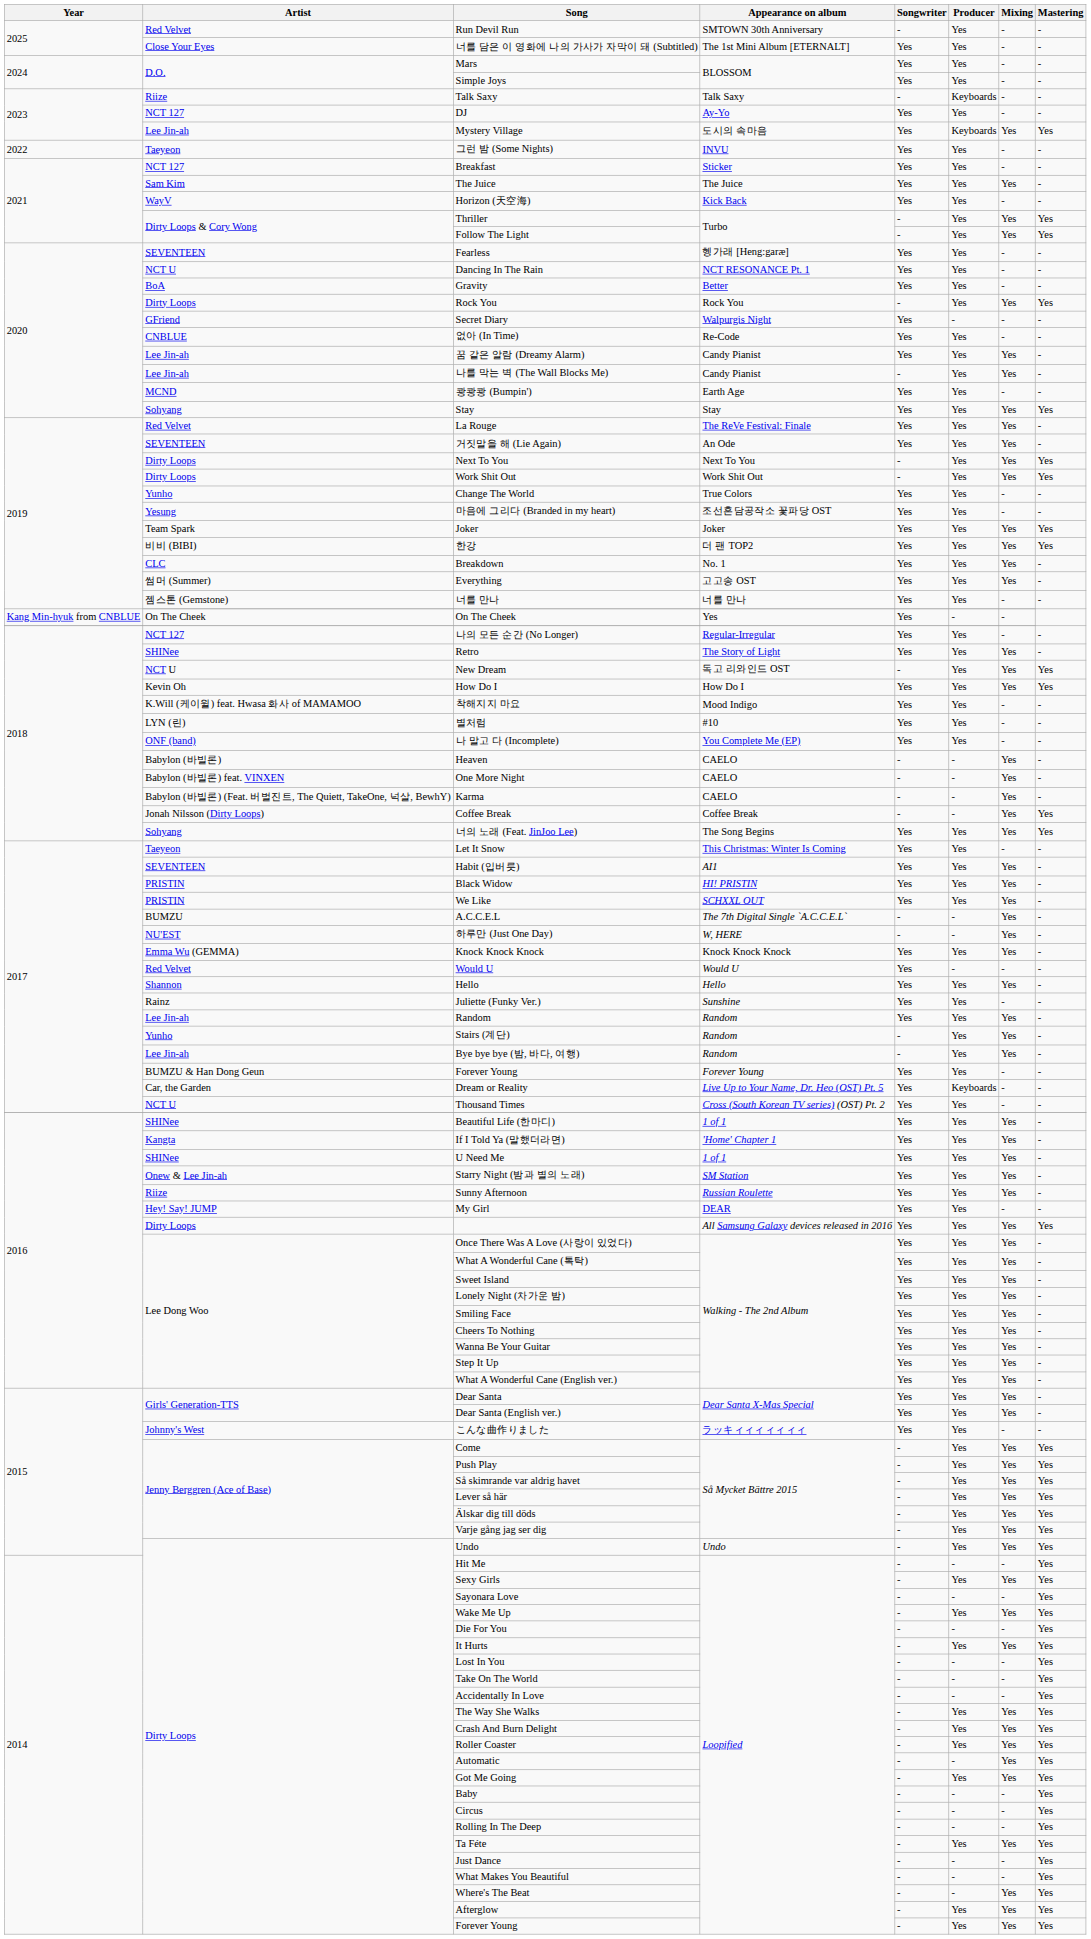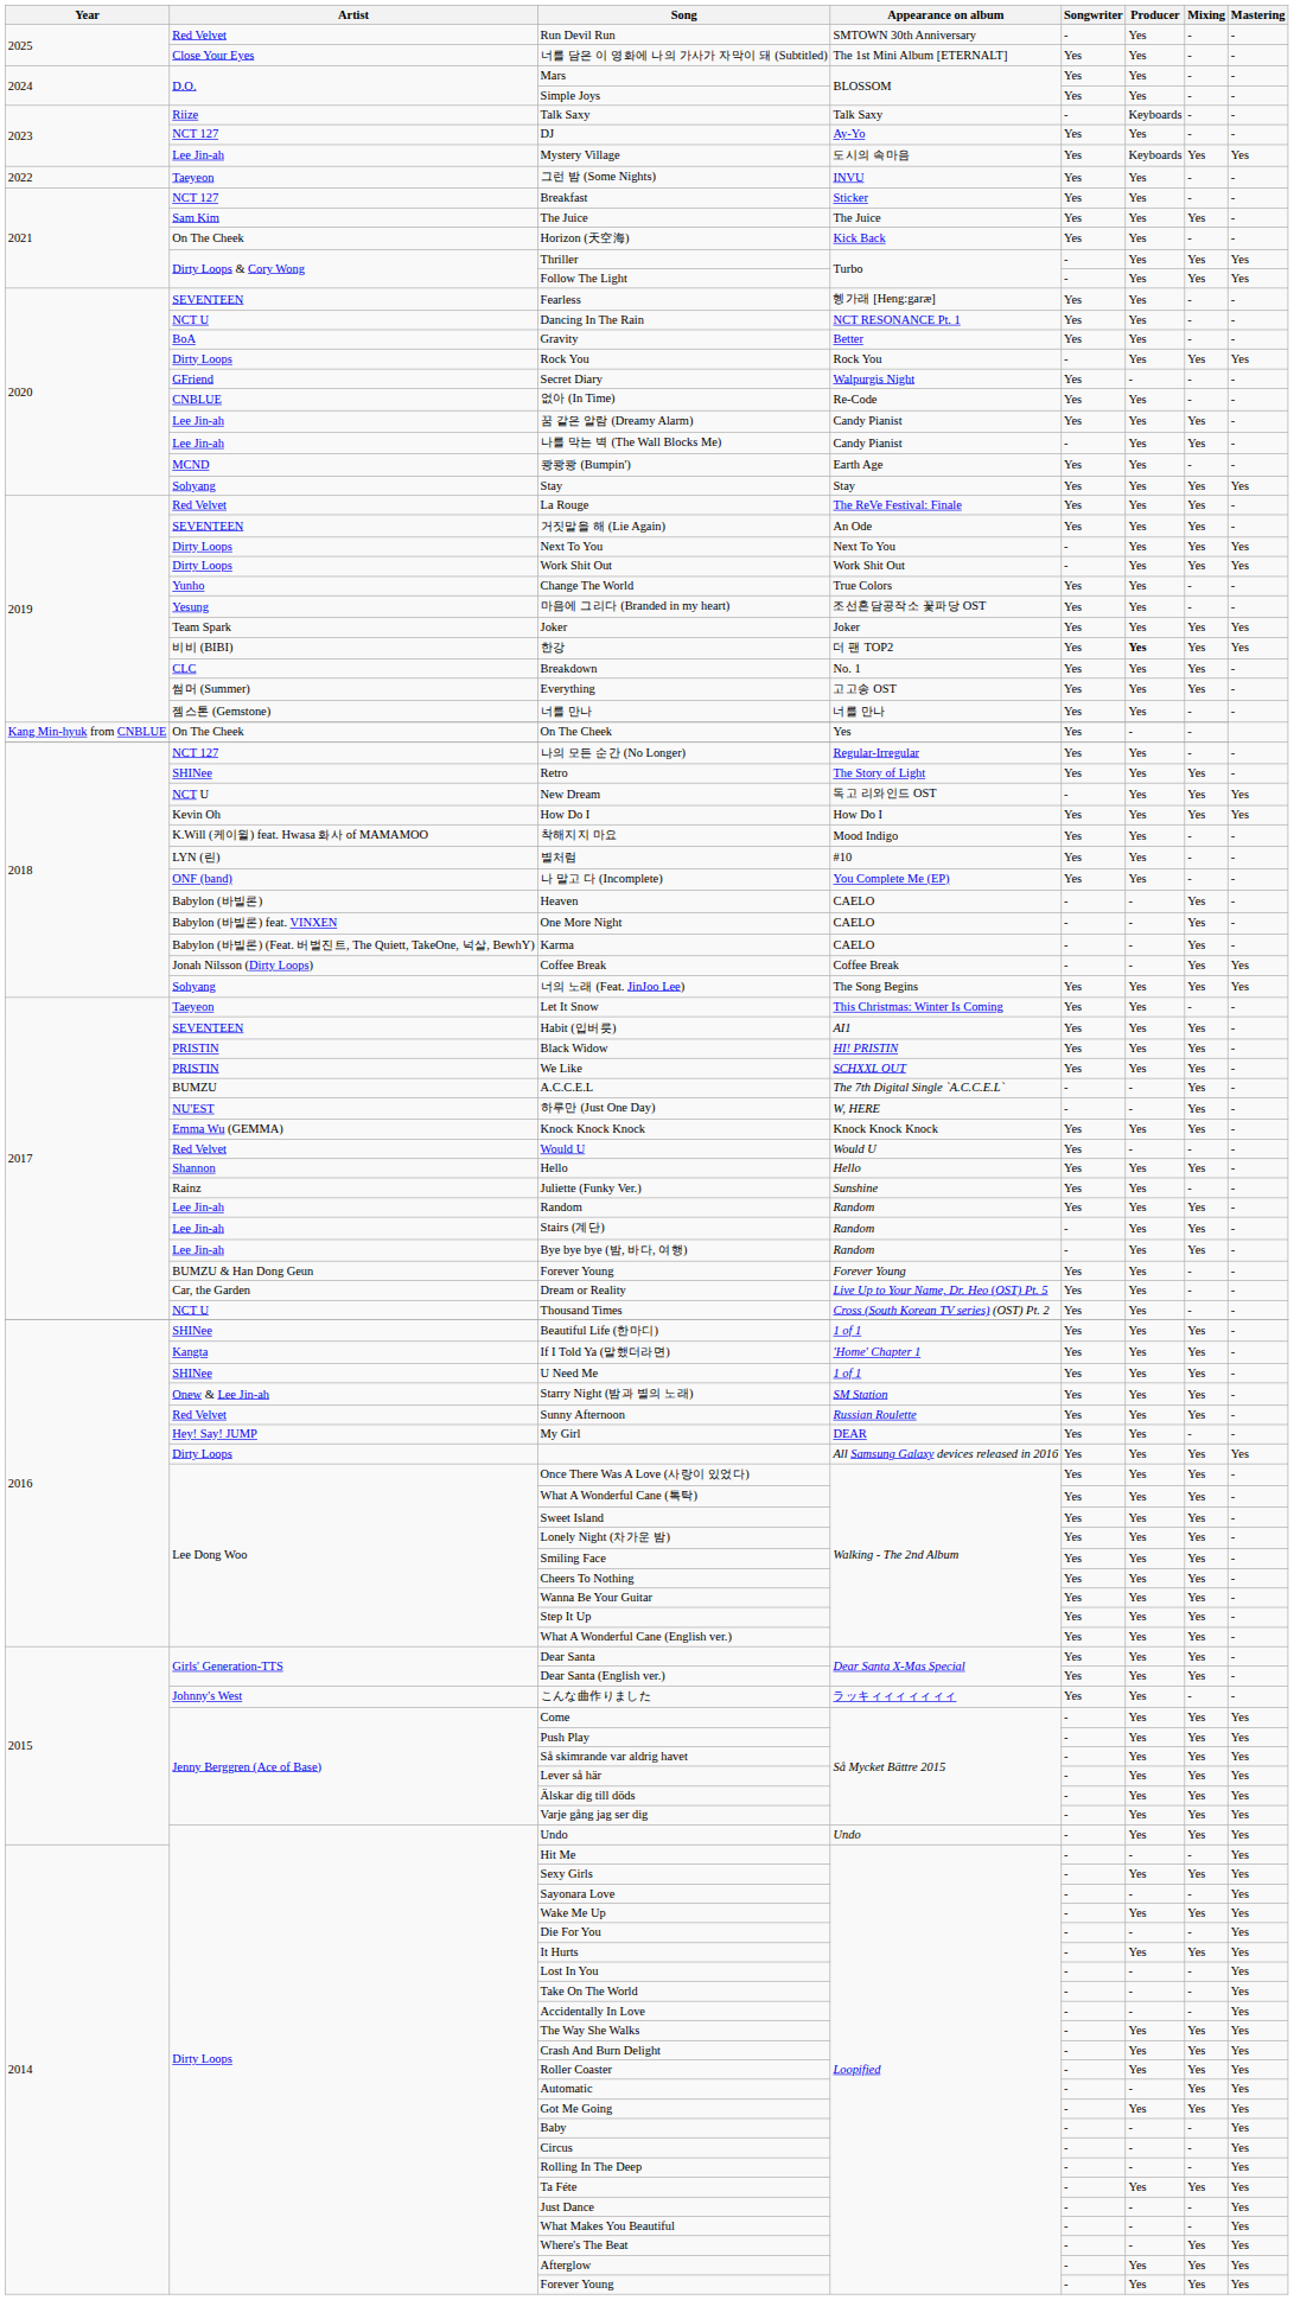Horizon (天空海) | Artist: WayV -> On The Cheek
한강 | Producer: normal -> bold
Stairs (계단) | Artist: Yunho -> Lee Jin-ah
Dream or Reality | Producer: Keyboards -> Yes
Sunny Afternoon | Artist: Riize -> Red Velvet
